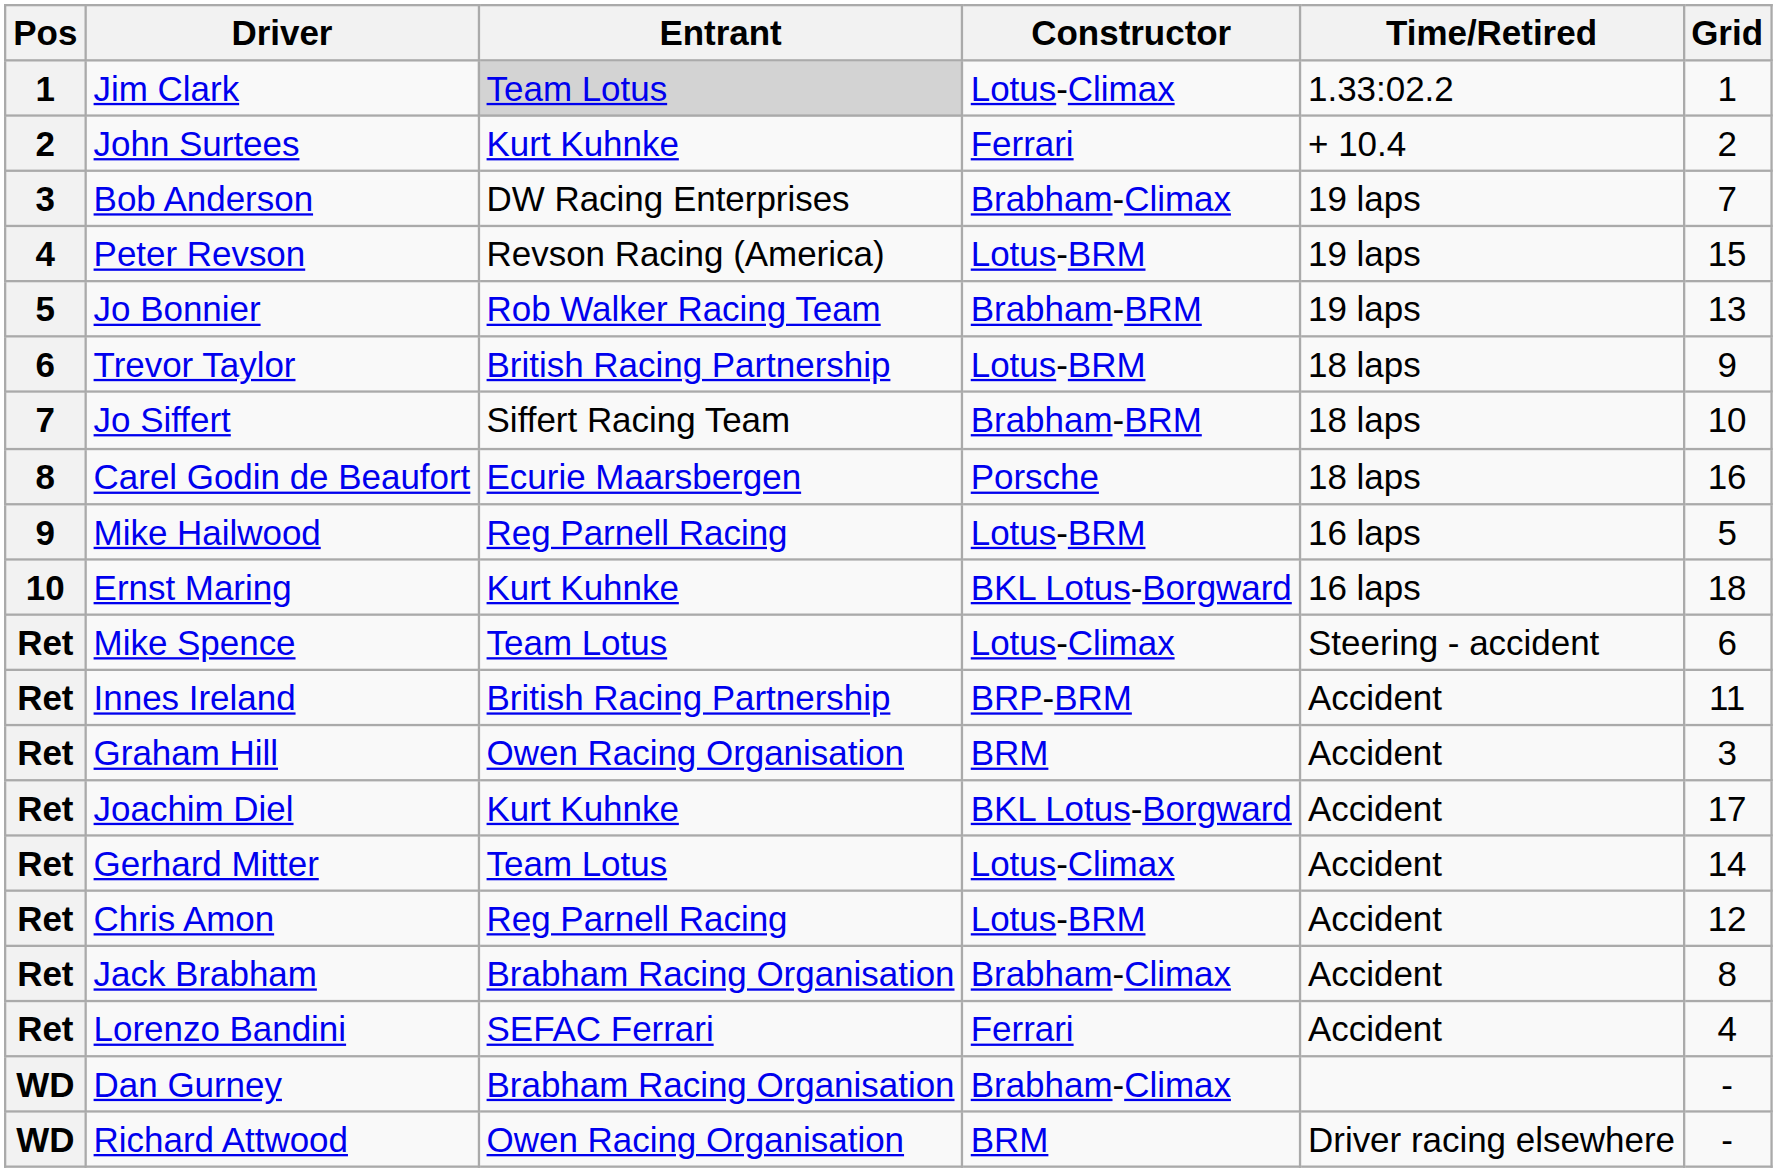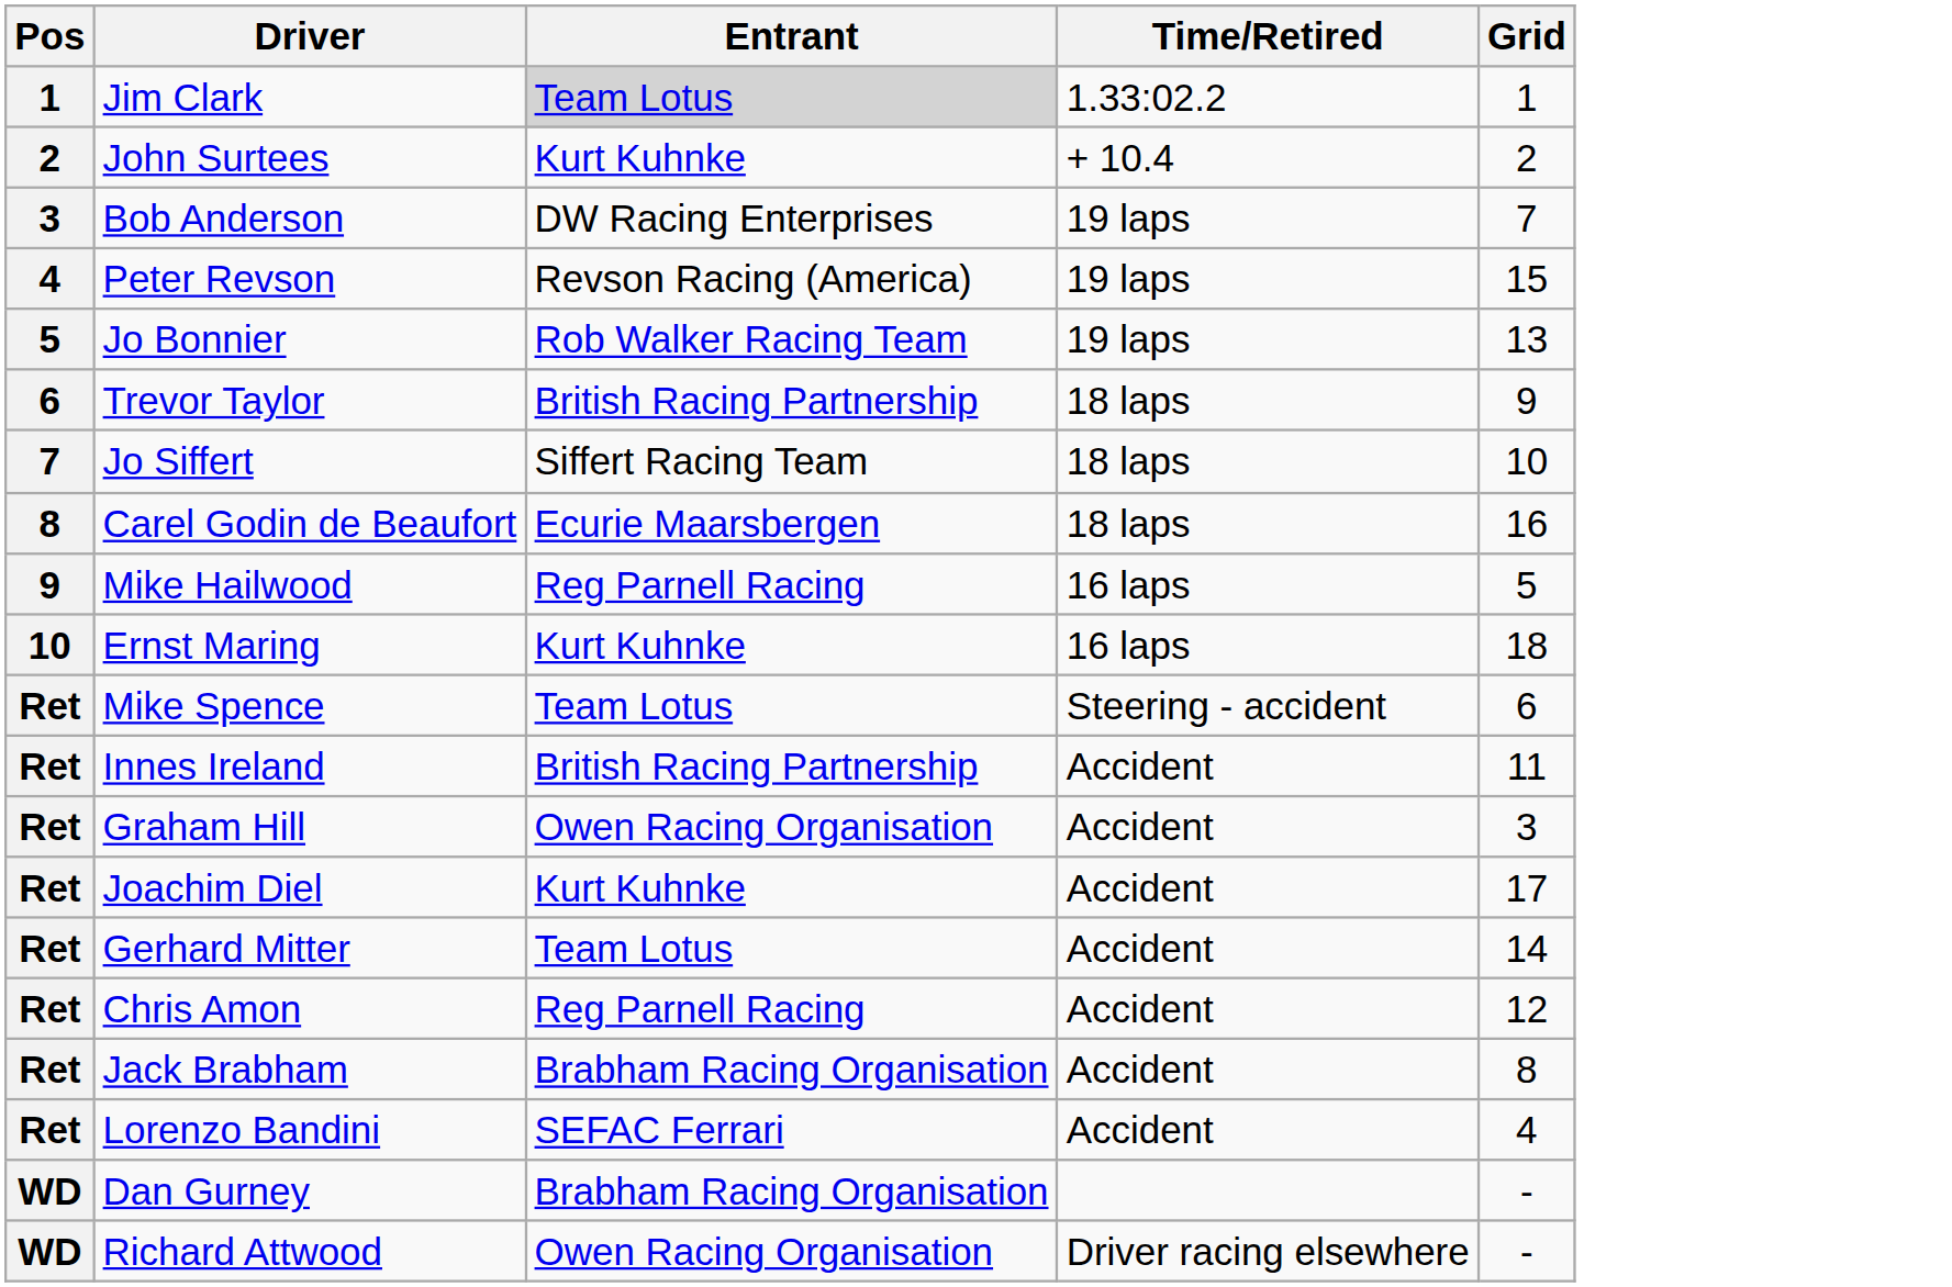- column: Constructor | Lotus-Climax | Ferrari | Brabham-Climax | Lotus-BRM | Brabham-BRM | Lotus-BRM | Brabham-BRM | Porsche | Lotus-BRM | BKL Lotus-Borgward | Lotus-Climax | BRP-BRM | BRM | BKL Lotus-Borgward | Lotus-Climax | Lotus-BRM | Brabham-Climax | Ferrari | Brabham-Climax | BRM
